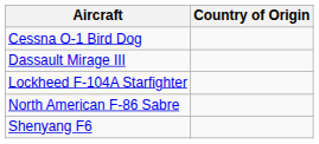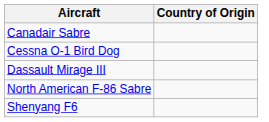+ row: Canadair Sabre
- row: Lockheed F-104A Starfighter
